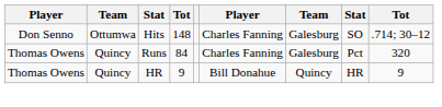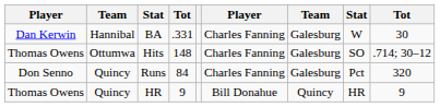+ row: Dan Kerwin | Hannibal | BA | .331 | Charles Fanning | Galesburg | W | 30
Hits | column 1: Don Senno -> Thomas Owens
Runs | column 1: Thomas Owens -> Don Senno
